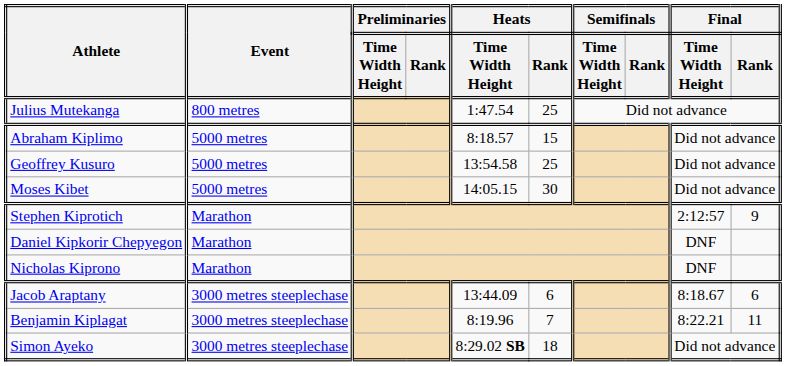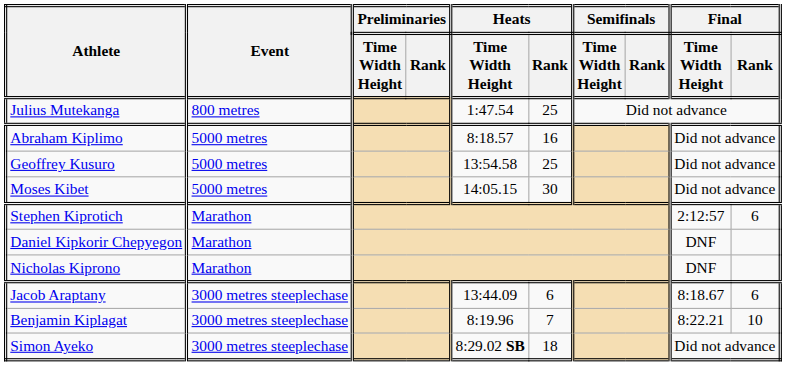Abraham Kiplimo | Heats / Rank: 15 -> 16
Stephen Kiprotich | Final / Rank: 9 -> 6
Benjamin Kiplagat | Final / Rank: 11 -> 10
